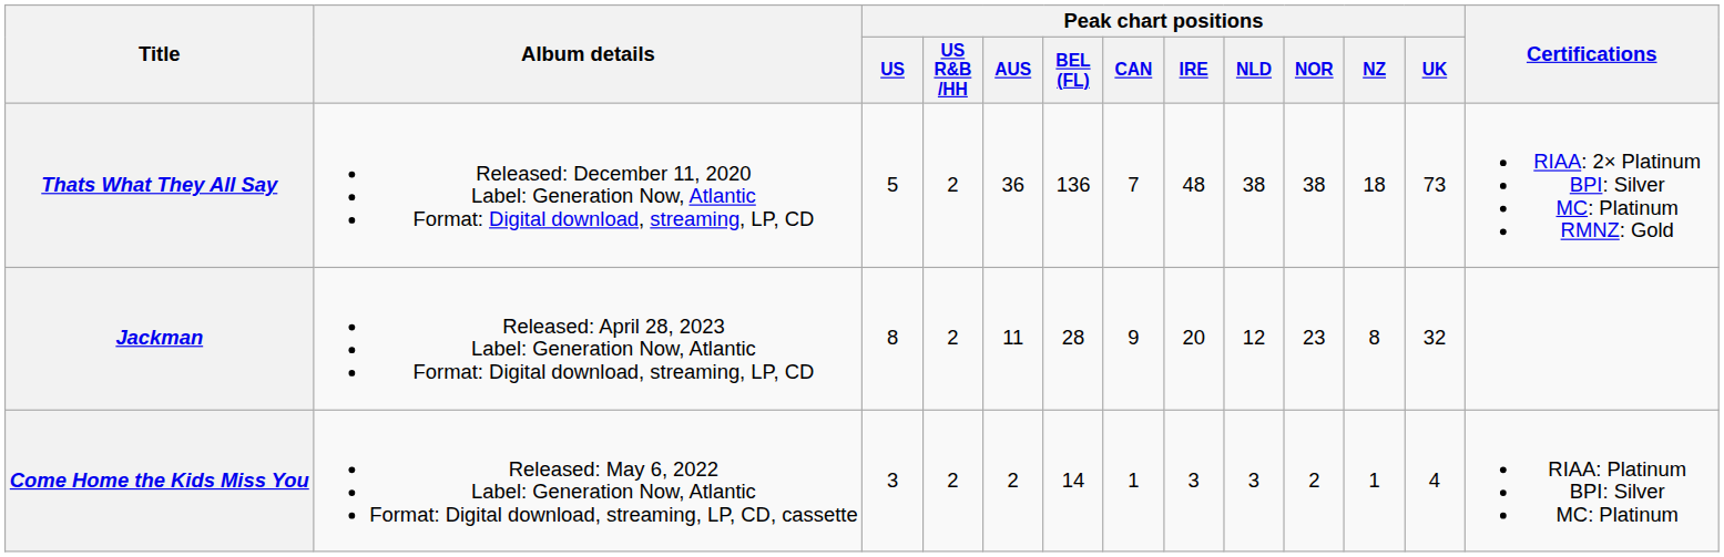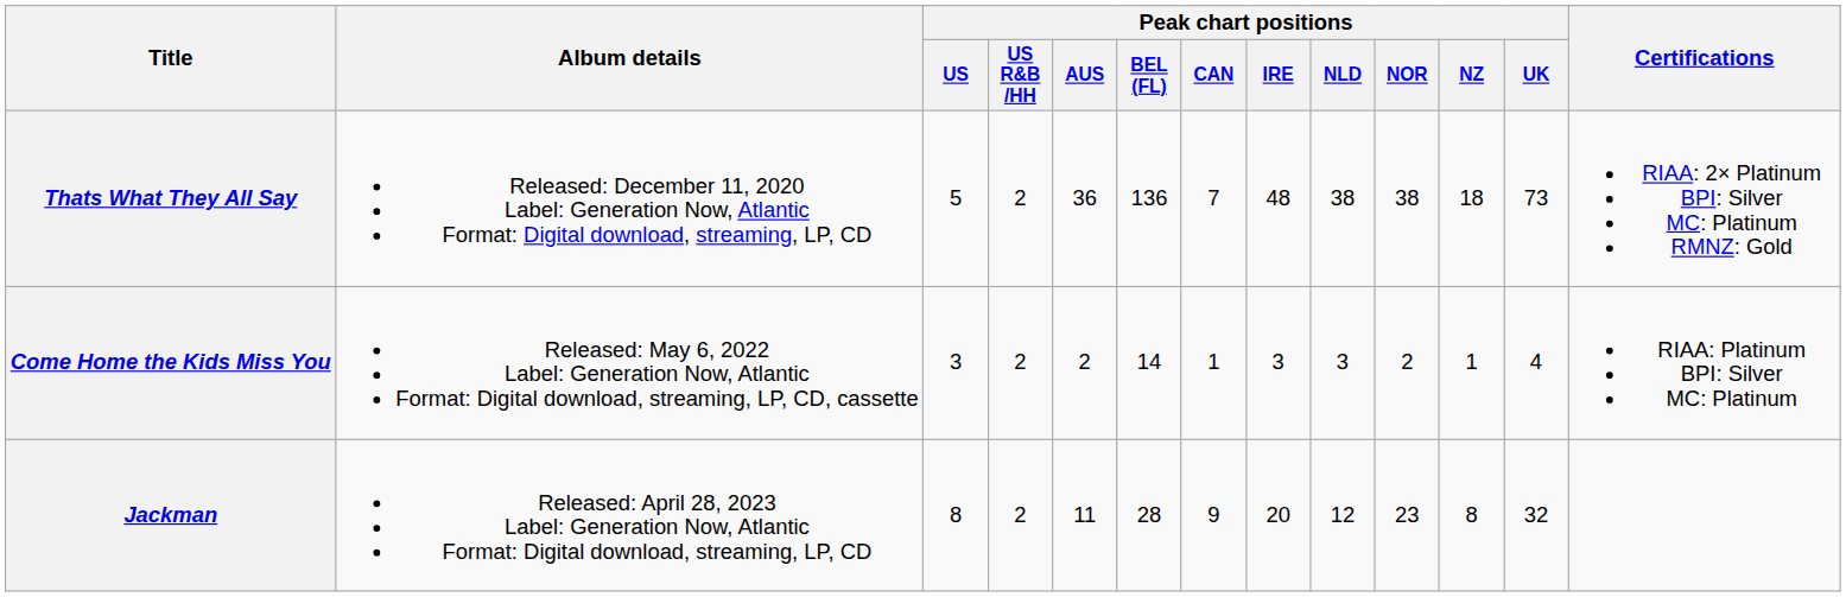rows swapped: Come Home the Kids Miss You <-> Jackman
